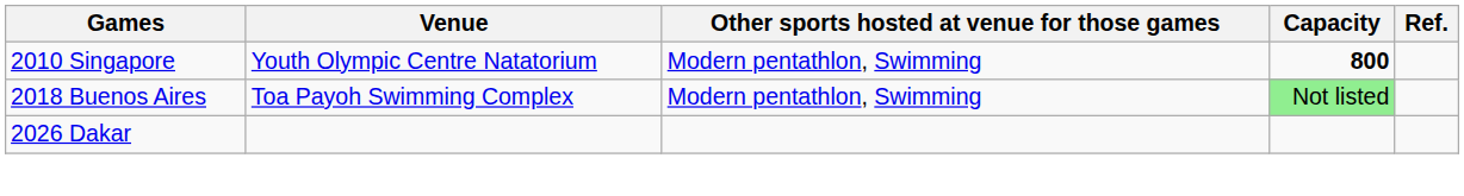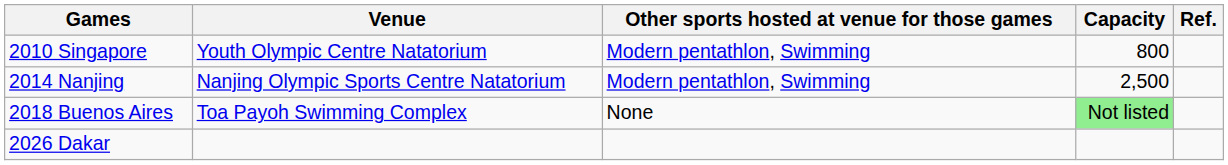2010 Singapore | Capacity: bold -> normal
+ row: 2014 Nanjing | Nanjing Olympic Sports Centre Natatorium | Modern pentathlon, Swimming | 2,500
2018 Buenos Aires | Other sports hosted at venue for those games: Modern pentathlon, Swimming -> None
